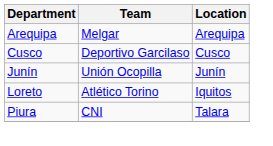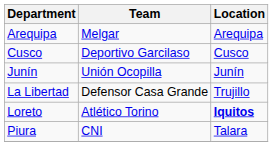+ row: La Libertad | Defensor Casa Grande | Trujillo
Loreto | Location: normal -> bold
